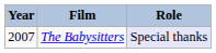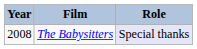The Babysitters | Year: 2007 -> 2008
